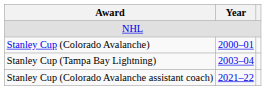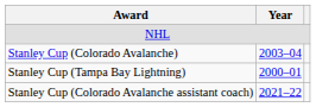Stanley Cup (Colorado Avalanche) | Year: 2000–01 -> 2003–04
Stanley Cup (Tampa Bay Lightning) | Year: 2003–04 -> 2000–01
